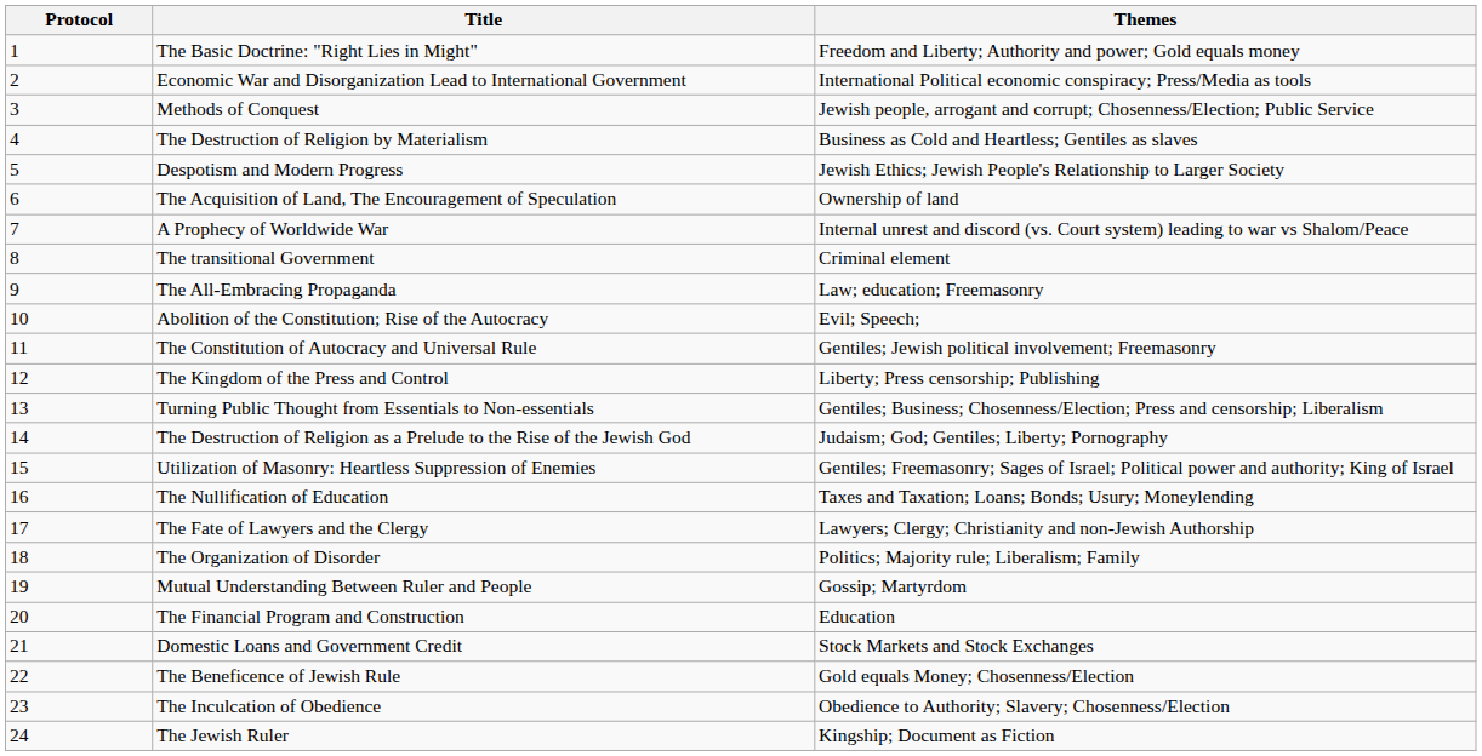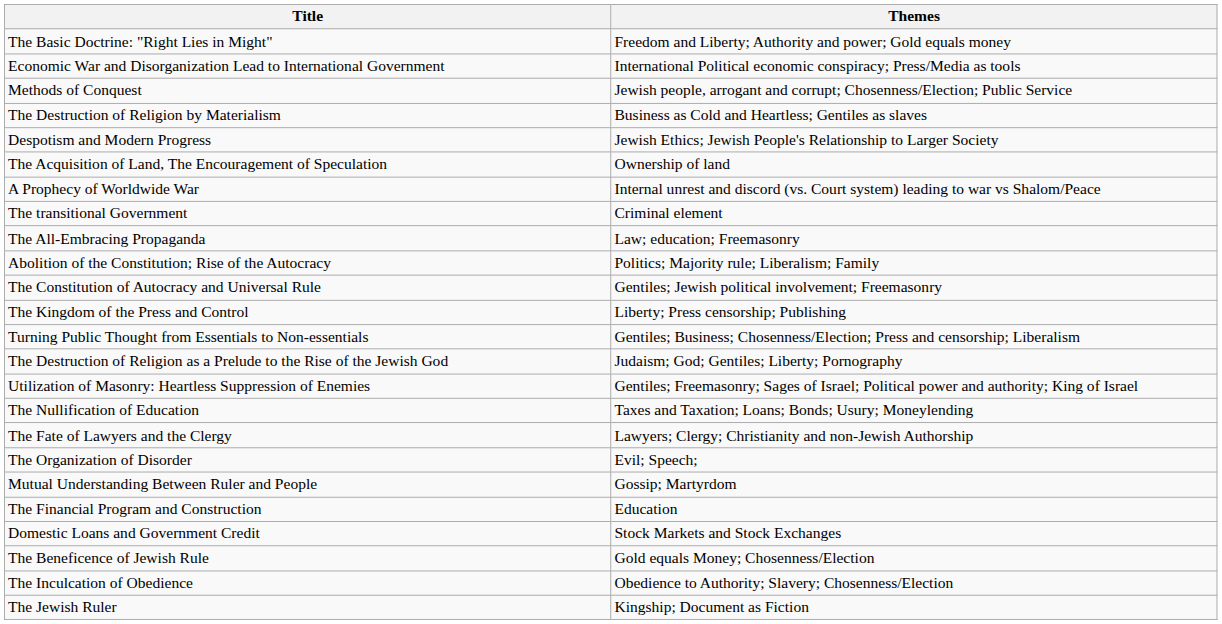- column: Protocol | 1 | 2 | 3 | 4 | 5 | 6 | 7 | 8 | 9 | 10 | 11 | 12 | 13 | 14 | 15 | 16 | 17 | 18 | 19 | 20 | 21 | 22 | 23 | 24
Abolition of the Constitution; Rise of the Autocracy | Themes: Evil; Speech; -> Politics; Majority rule; Liberalism; Family
The Organization of Disorder | Themes: Politics; Majority rule; Liberalism; Family -> Evil; Speech;
